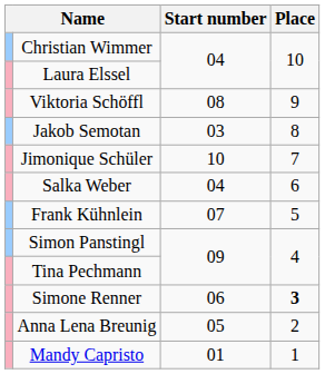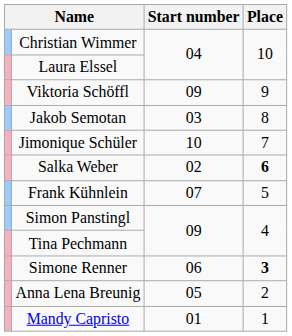Viktoria Schöffl | Start number: 08 -> 09
Salka Weber | Start number: 04 -> 02
Salka Weber | Place: normal -> bold
